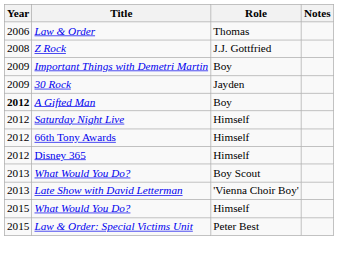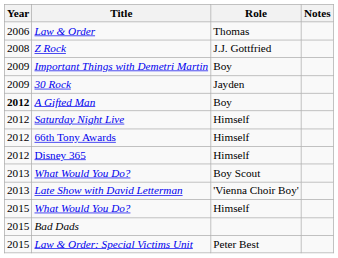+ row: 2015 | Bad Dads
